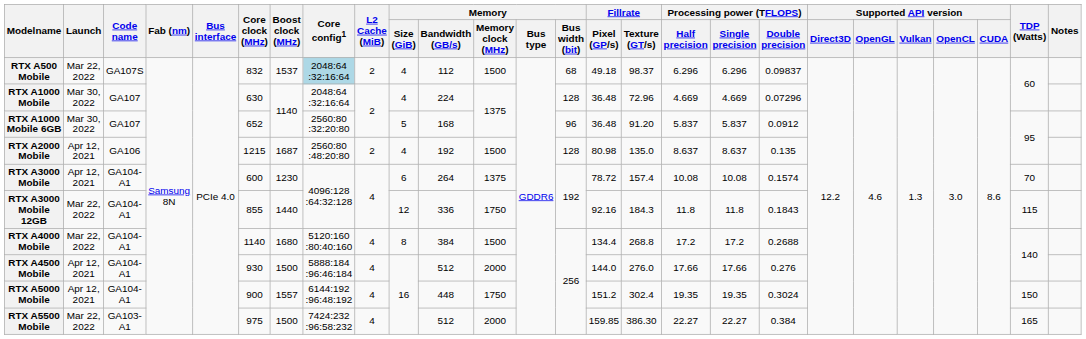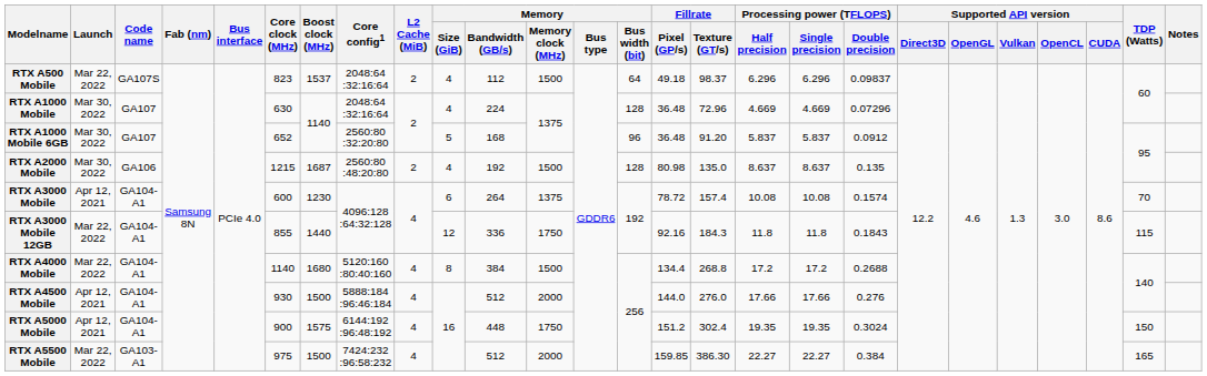RTX A500 Mobile | Core clock (MHz): 832 -> 823
RTX A500 Mobile | Core config1: lightblue background -> no background
RTX A500 Mobile | Memory / Bus width (bit): 68 -> 64
RTX A2000 Mobile | Launch: Apr 12, 2021 -> Mar 30, 2022
RTX A5000 Mobile | Boost clock (MHz): 1557 -> 1575
